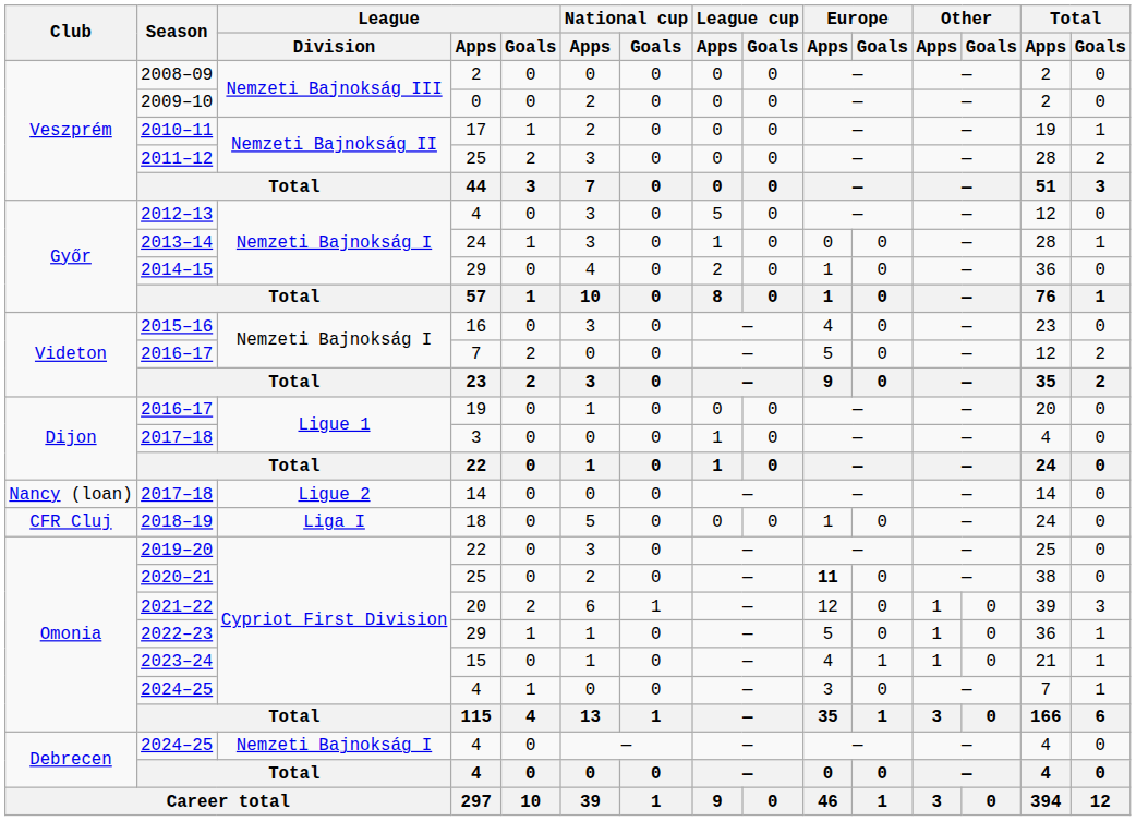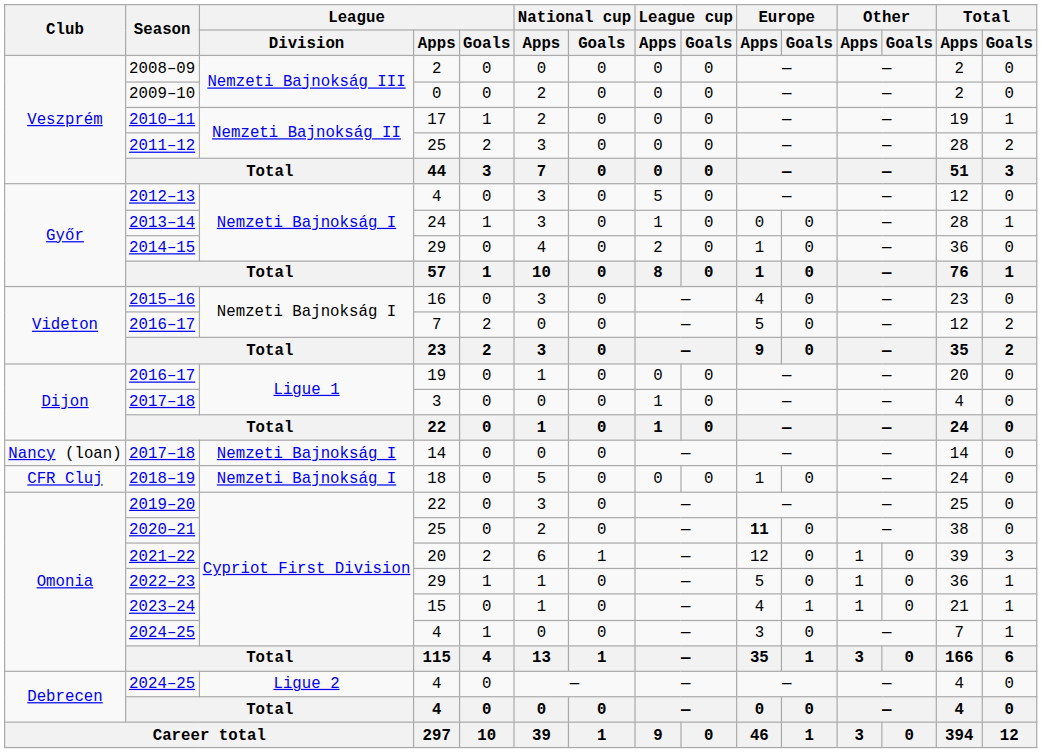Nancy (loan) / 2017–18 | League / Division: Ligue 2 -> Nemzeti Bajnokság I
2018–19 | League / Division: Liga I -> Nemzeti Bajnokság I
Debrecen / 2024–25 | League / Division: Nemzeti Bajnokság I -> Ligue 2
